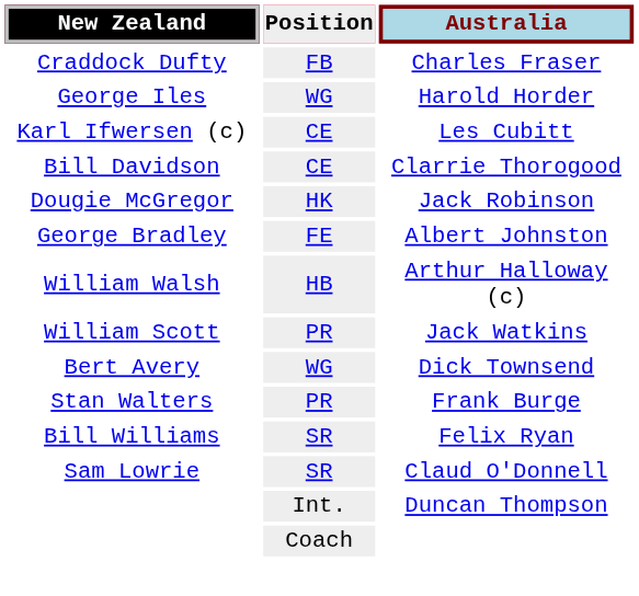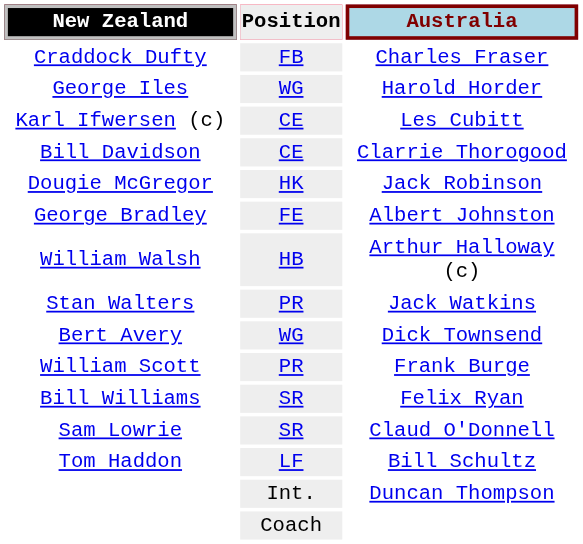Jack Watkins | New Zealand: William Scott -> Stan Walters
Frank Burge | New Zealand: Stan Walters -> William Scott
+ row: Tom Haddon | LF | Bill Schultz
